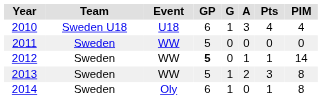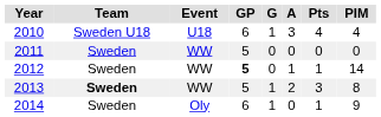2013 | Team: normal -> bold
2014 | PIM: 8 -> 9
